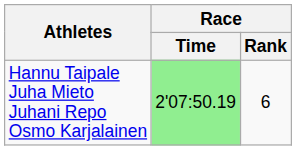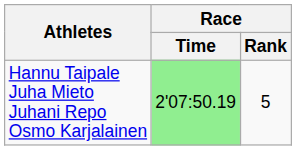Hannu Taipale Juha Mieto Juhani Repo Osmo Karjalainen | Race / Rank: 6 -> 5
